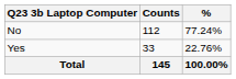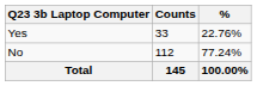rows swapped: Yes <-> No
